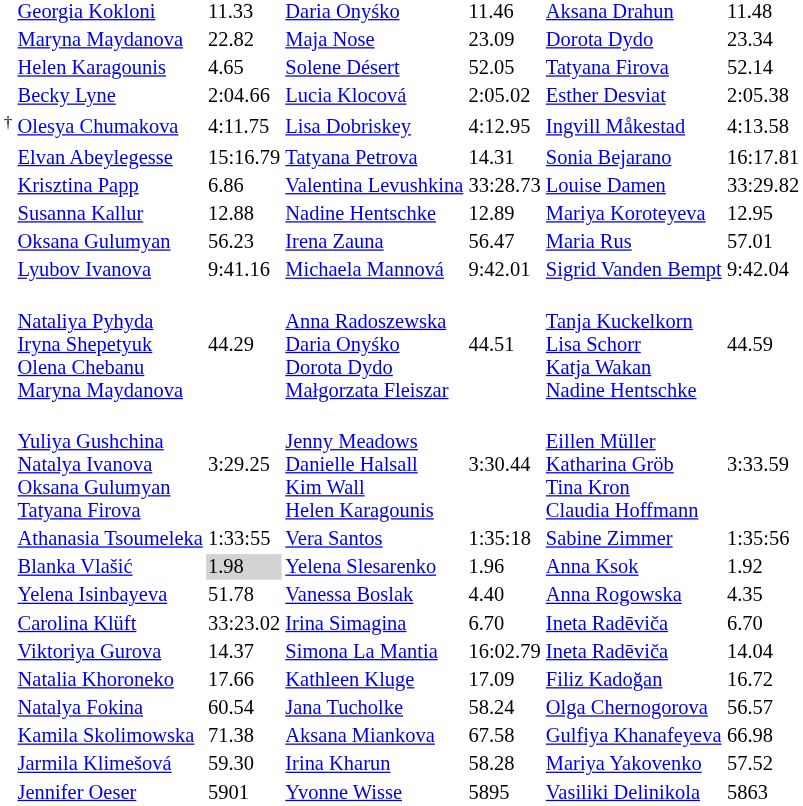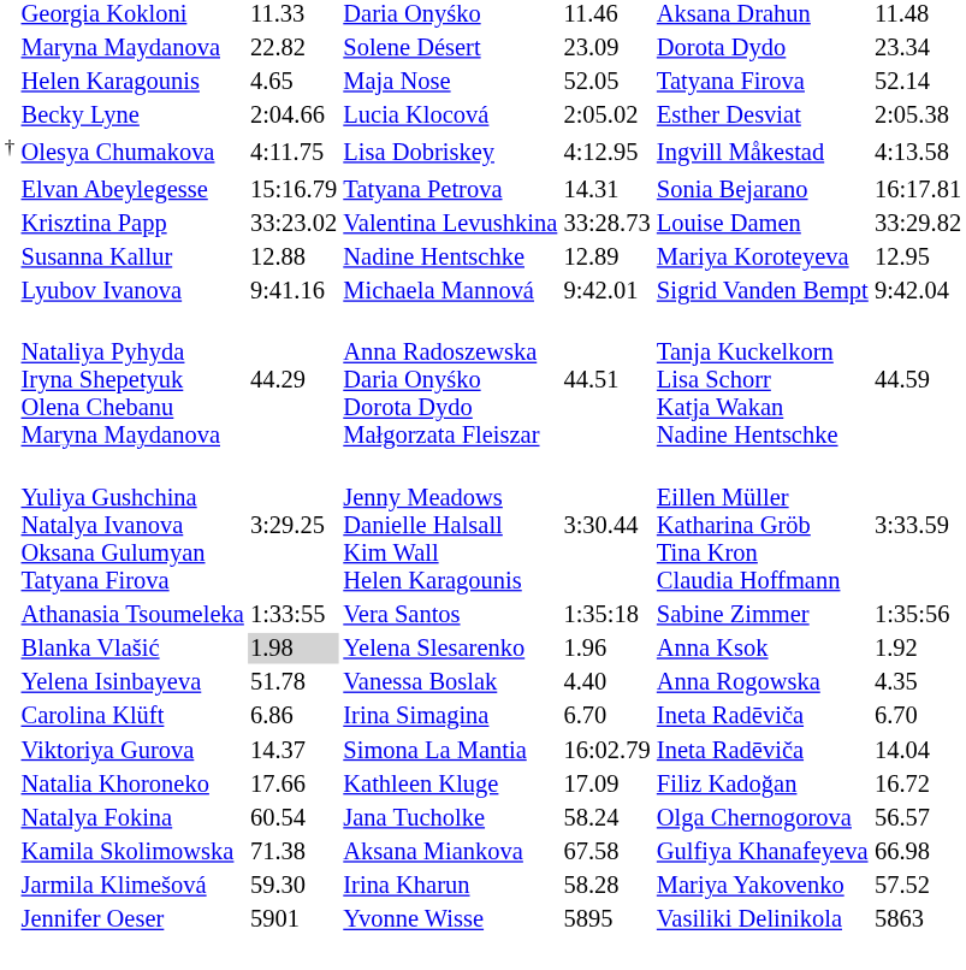Maryna Maydanova | column 4: Maja Nose -> Solene Désert
Helen Karagounis | column 4: Solene Désert -> Maja Nose
Krisztina Papp | column 3: 6.86 -> 33:23.02
- row: Oksana Gulumyan | 56.23 | Irena Zauna | 56.47 | Maria Rus | 57.01
Carolina Klüft | column 3: 33:23.02 -> 6.86
